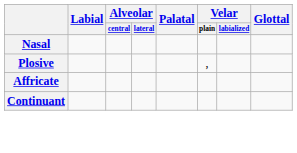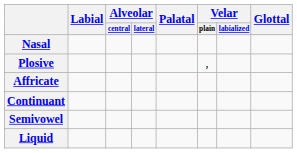+ row: Semivowel
+ row: Liquid
